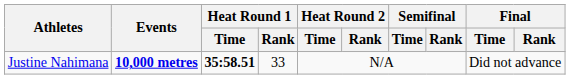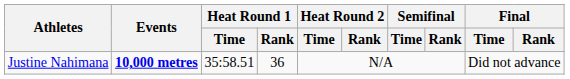Justine Nahimana | Heat Round 1 / Time: bold -> normal
Justine Nahimana | Heat Round 1 / Rank: 33 -> 36
